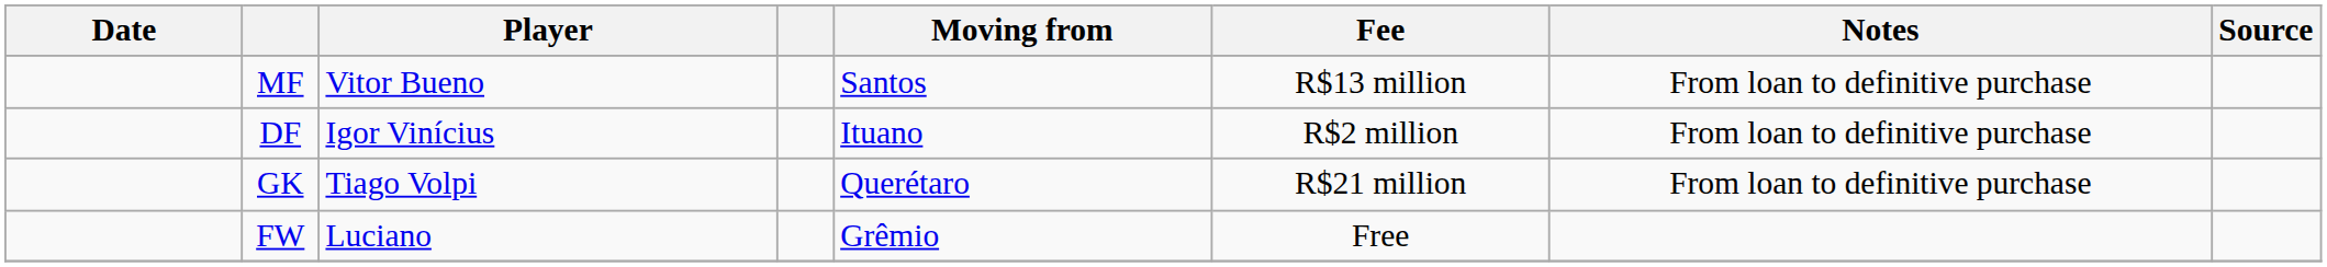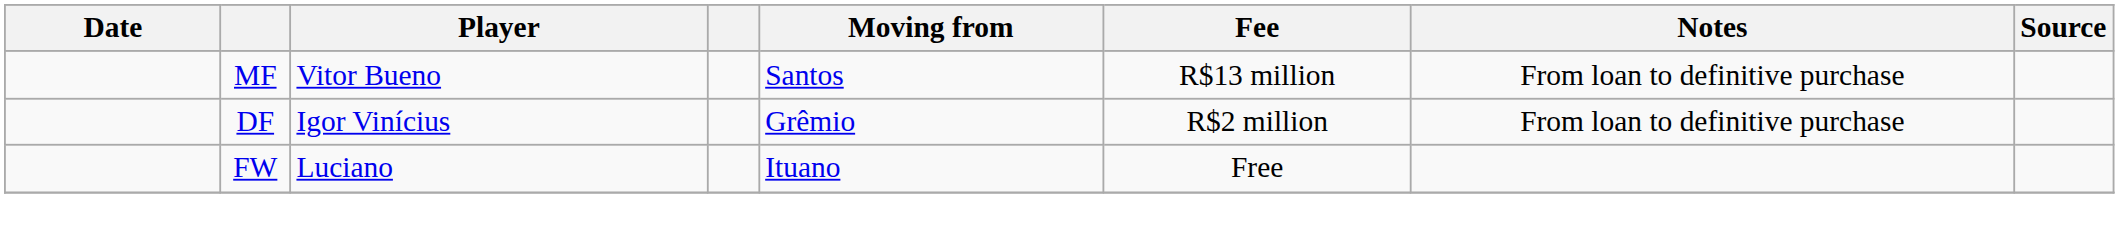DF | Moving from: Ituano -> Grêmio
- row: GK | Tiago Volpi | Querétaro | R$21 million | From loan to definitive purchase
FW | Moving from: Grêmio -> Ituano
